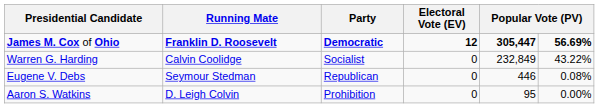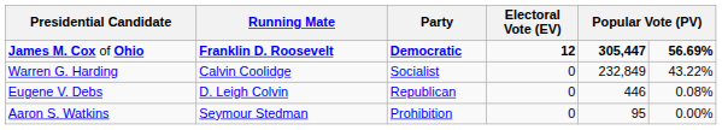Eugene V. Debs | Running Mate: Seymour Stedman -> D. Leigh Colvin
Aaron S. Watkins | Running Mate: D. Leigh Colvin -> Seymour Stedman
